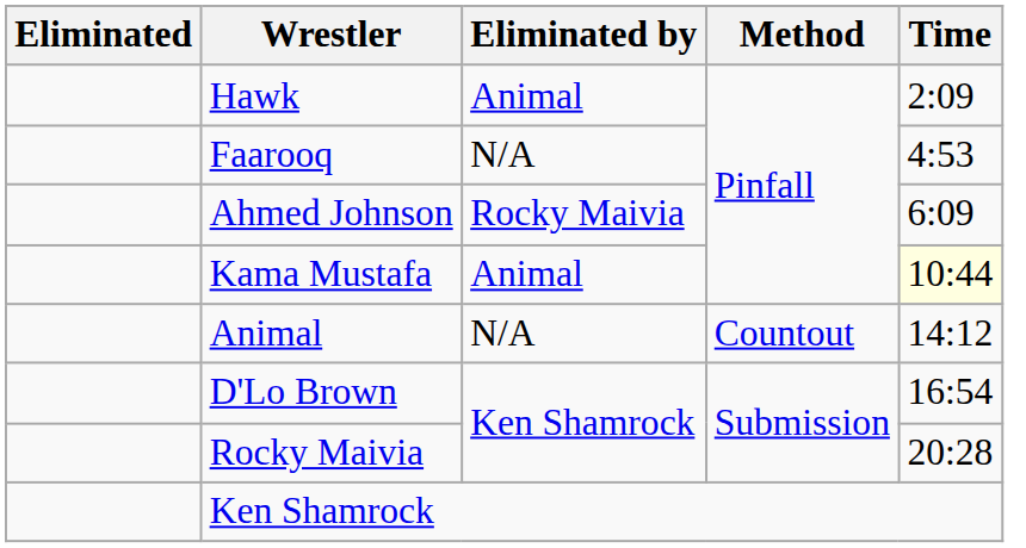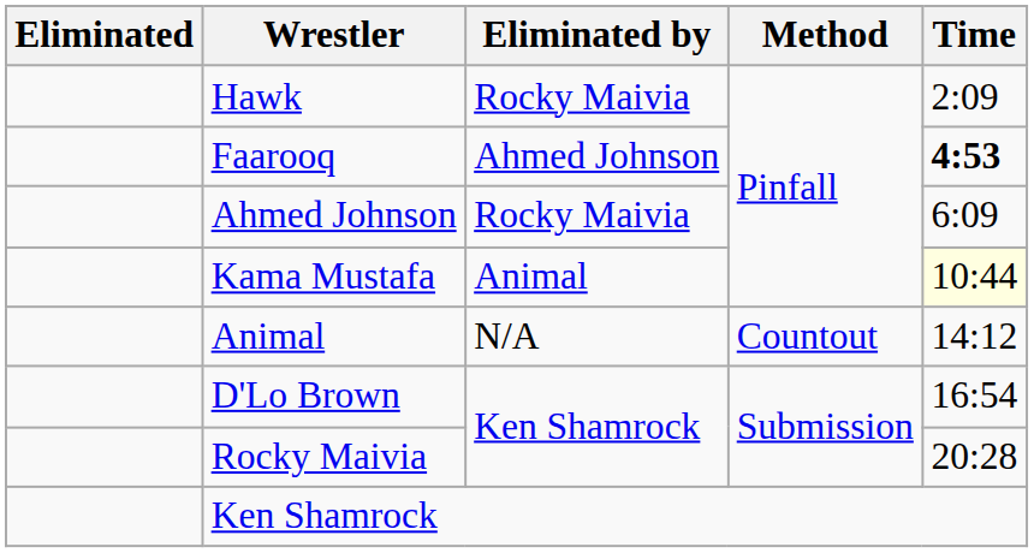Hawk | Eliminated by: Animal -> Rocky Maivia
Faarooq | Eliminated by: N/A -> Ahmed Johnson
Faarooq | Time: normal -> bold
